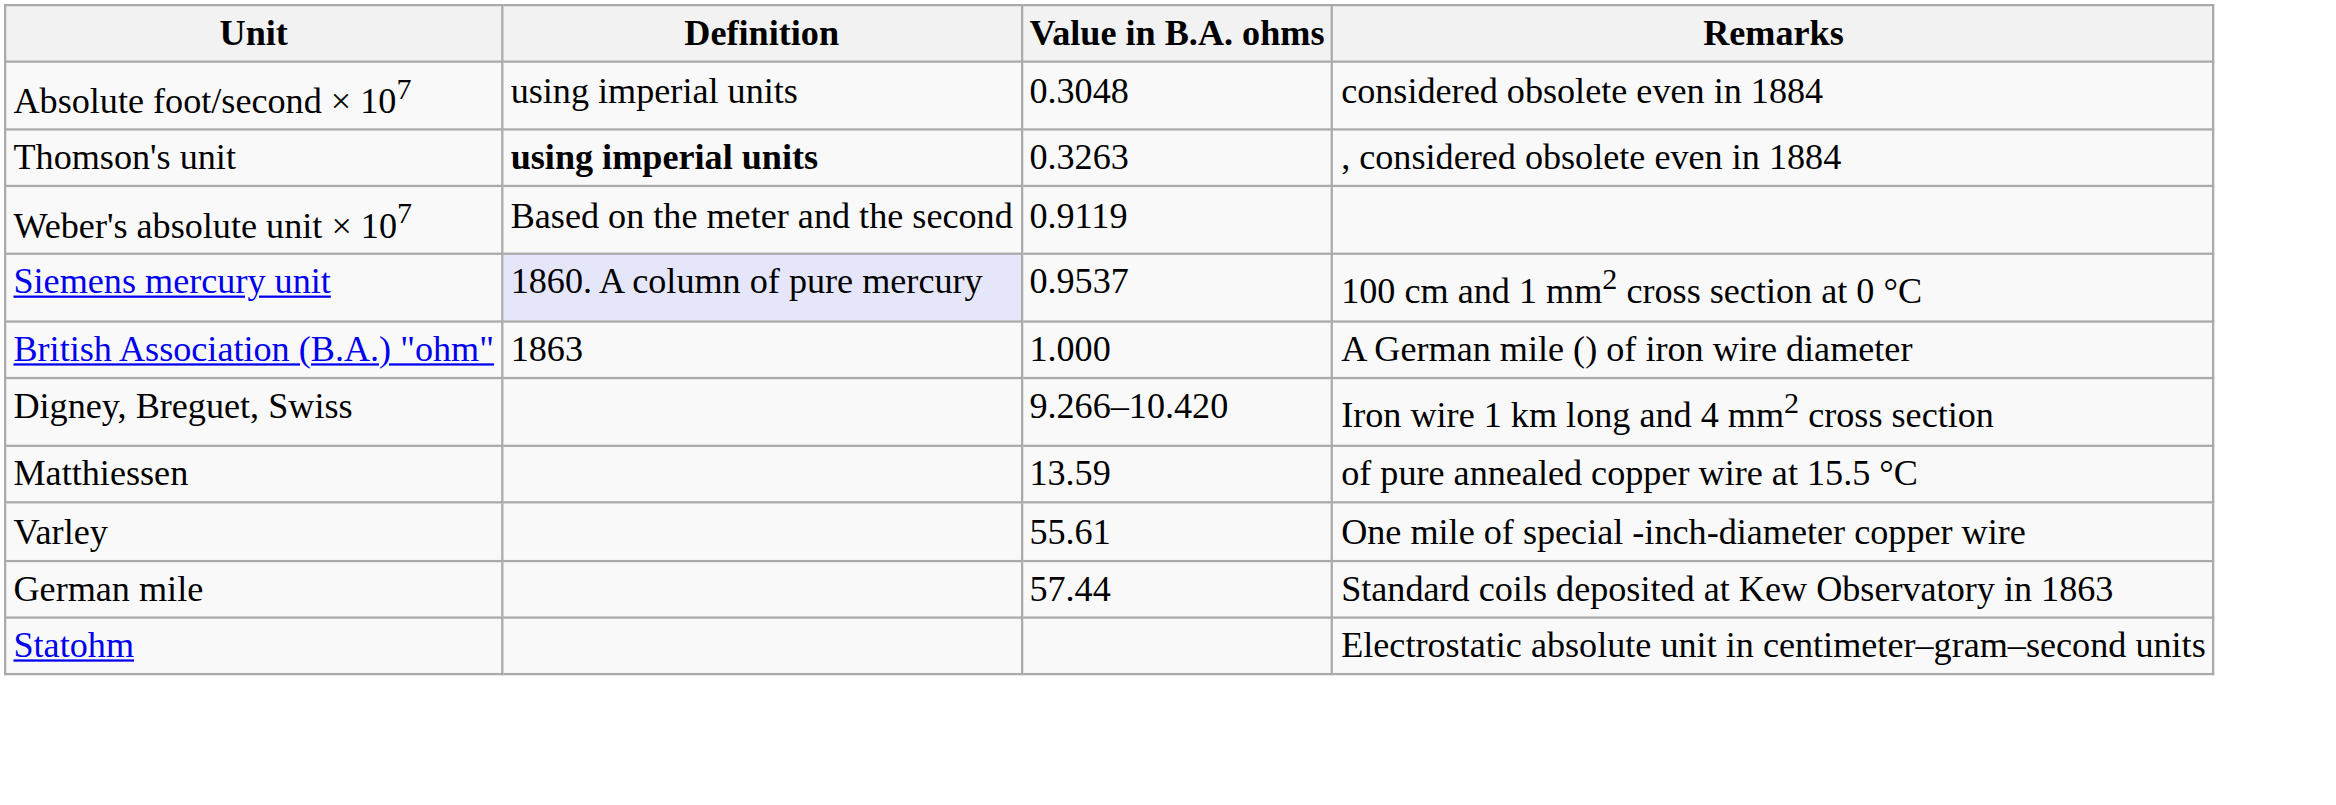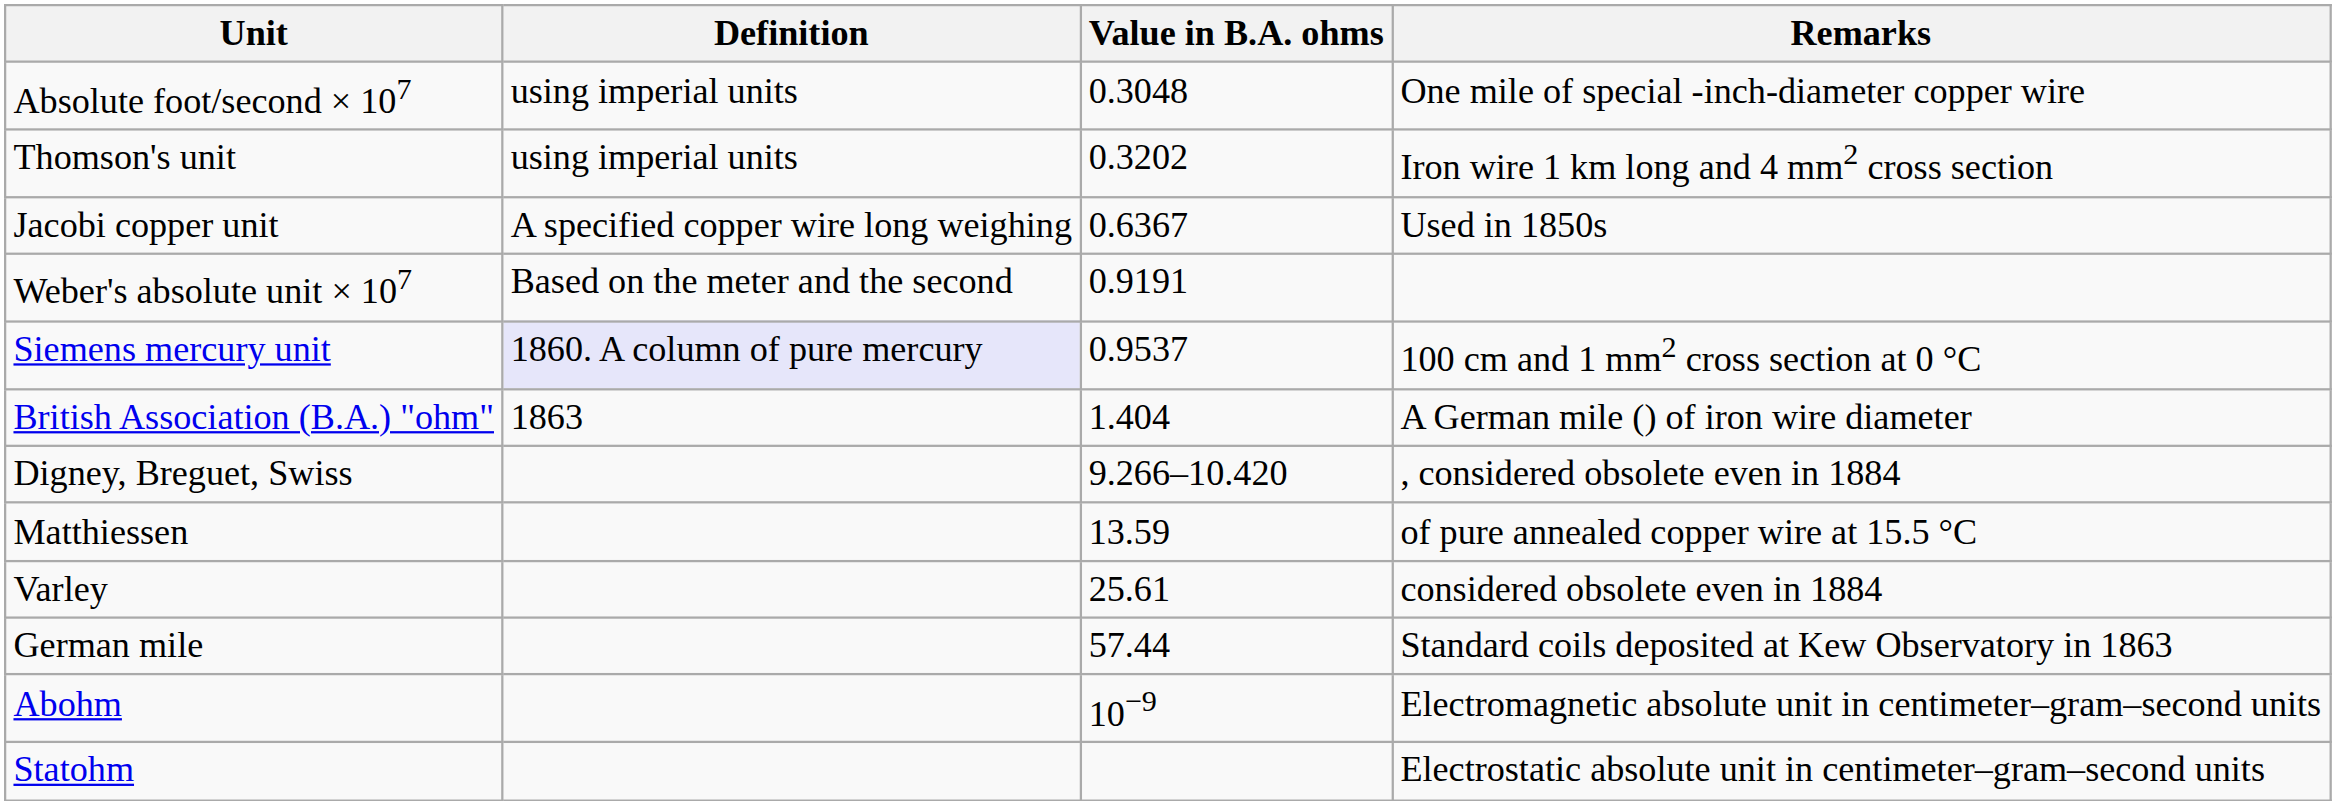Absolute foot/second × 107 | Remarks: considered obsolete even in 1884 -> One mile of special -inch-diameter copper wire
Thomson's unit | Definition: bold -> normal
Thomson's unit | Value in B.A. ohms: 0.3263 -> 0.3202
Thomson's unit | Remarks: , considered obsolete even in 1884 -> Iron wire 1 km long and 4 mm2 cross section
+ row: Jacobi copper unit | A specified copper wire long weighing | 0.6367 | Used in 1850s
Weber's absolute unit × 107 | Value in B.A. ohms: 0.9119 -> 0.9191
British Association (B.A.) "ohm" | Value in B.A. ohms: 1.000 -> 1.404
Digney, Breguet, Swiss | Remarks: Iron wire 1 km long and 4 mm2 cross section -> , considered obsolete even in 1884
Varley | Value in B.A. ohms: 55.61 -> 25.61
Varley | Remarks: One mile of special -inch-diameter copper wire -> considered obsolete even in 1884
+ row: Abohm | 10−9 | Electromagnetic absolute unit in centimeter–gram–second units
